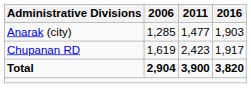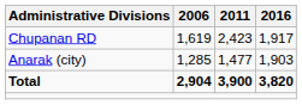rows swapped: Chupanan RD <-> Anarak (city)
